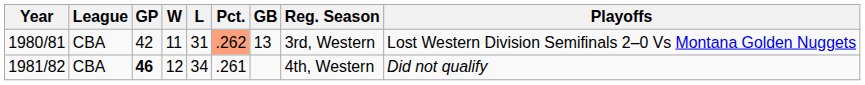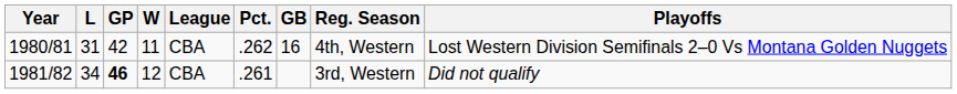columns swapped: League <-> L
1980/81 | Pct.: lightsalmon background -> no background
1980/81 | GB: 13 -> 16
1980/81 | Reg. Season: 3rd, Western -> 4th, Western
1981/82 | Reg. Season: 4th, Western -> 3rd, Western
